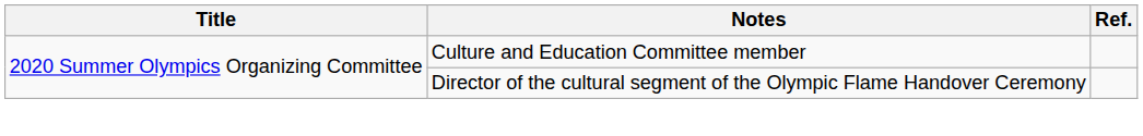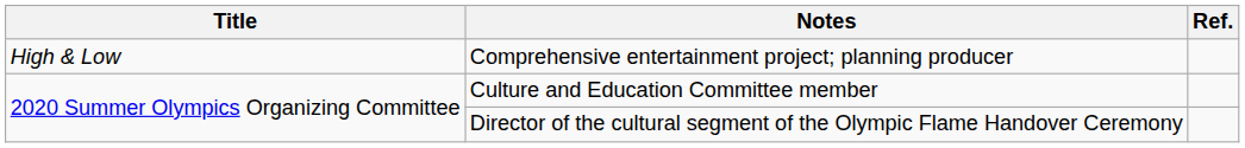+ row: High & Low | Comprehensive entertainment project; planning producer
